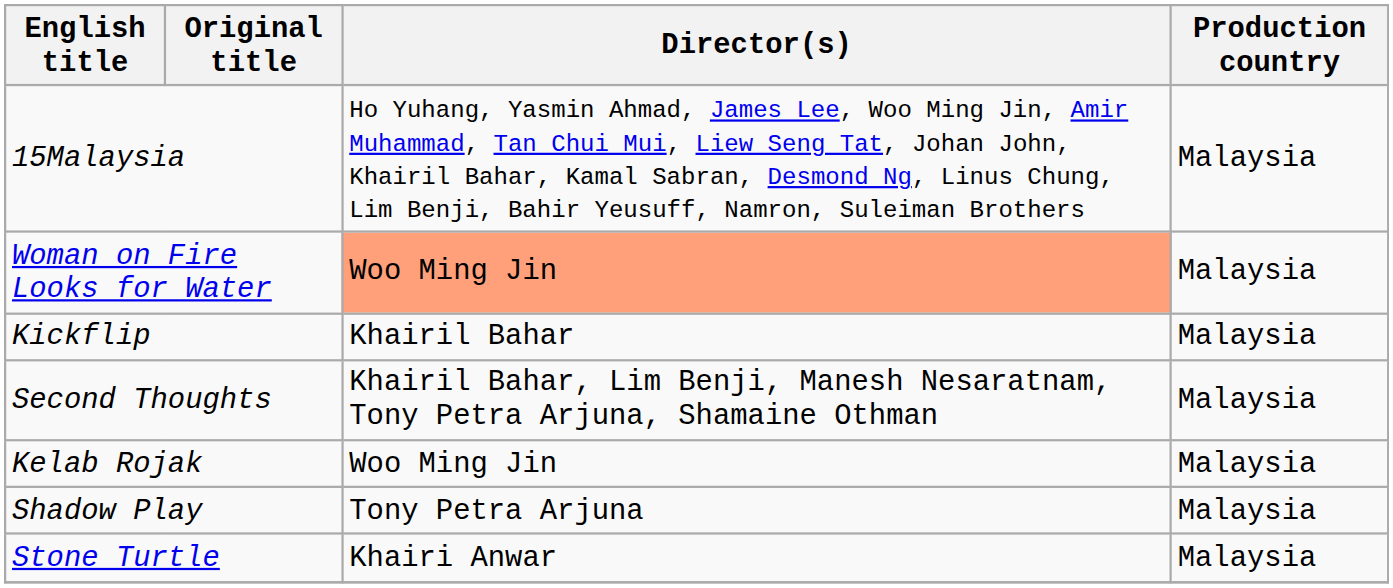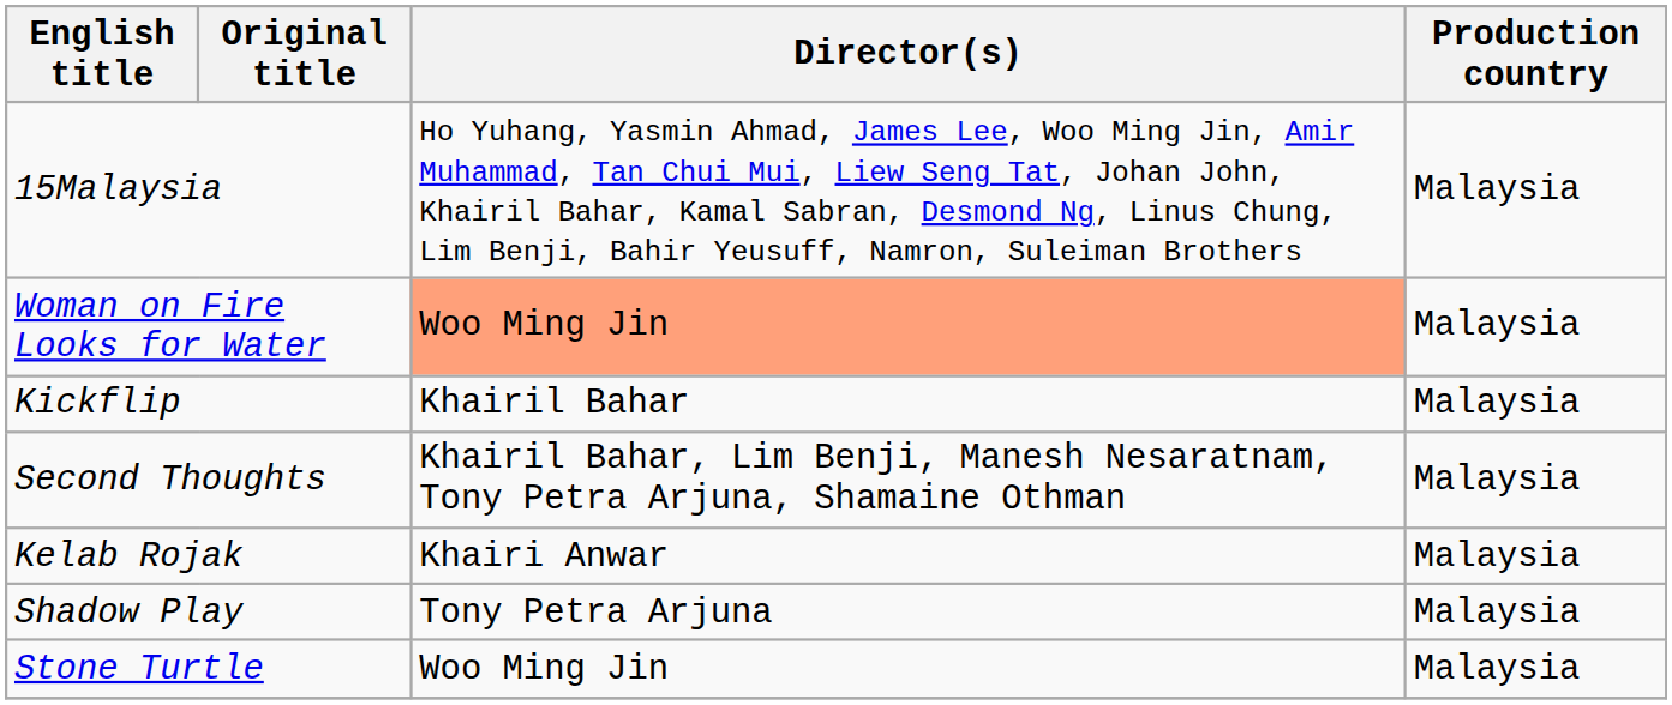Kelab Rojak | Director(s): Woo Ming Jin -> Khairi Anwar
Stone Turtle | Director(s): Khairi Anwar -> Woo Ming Jin
